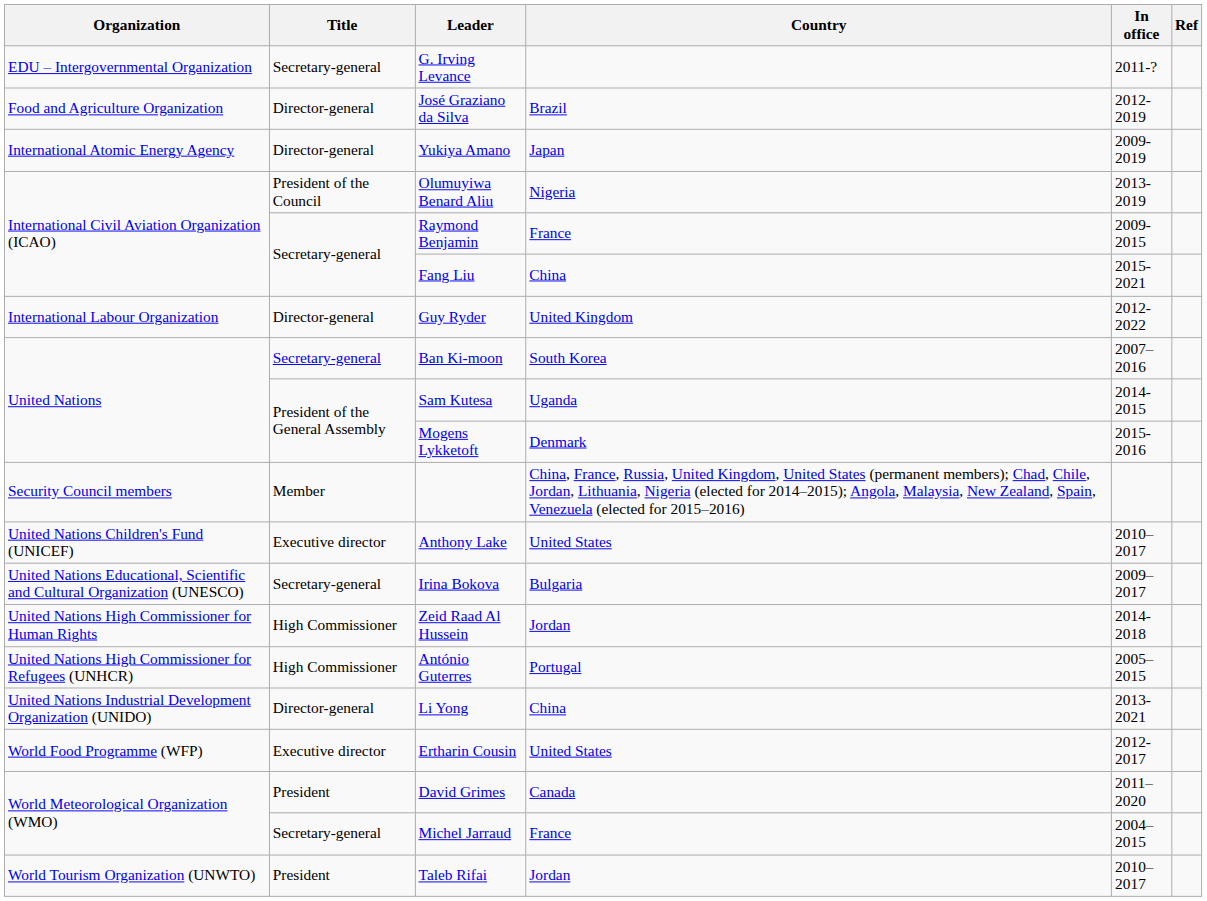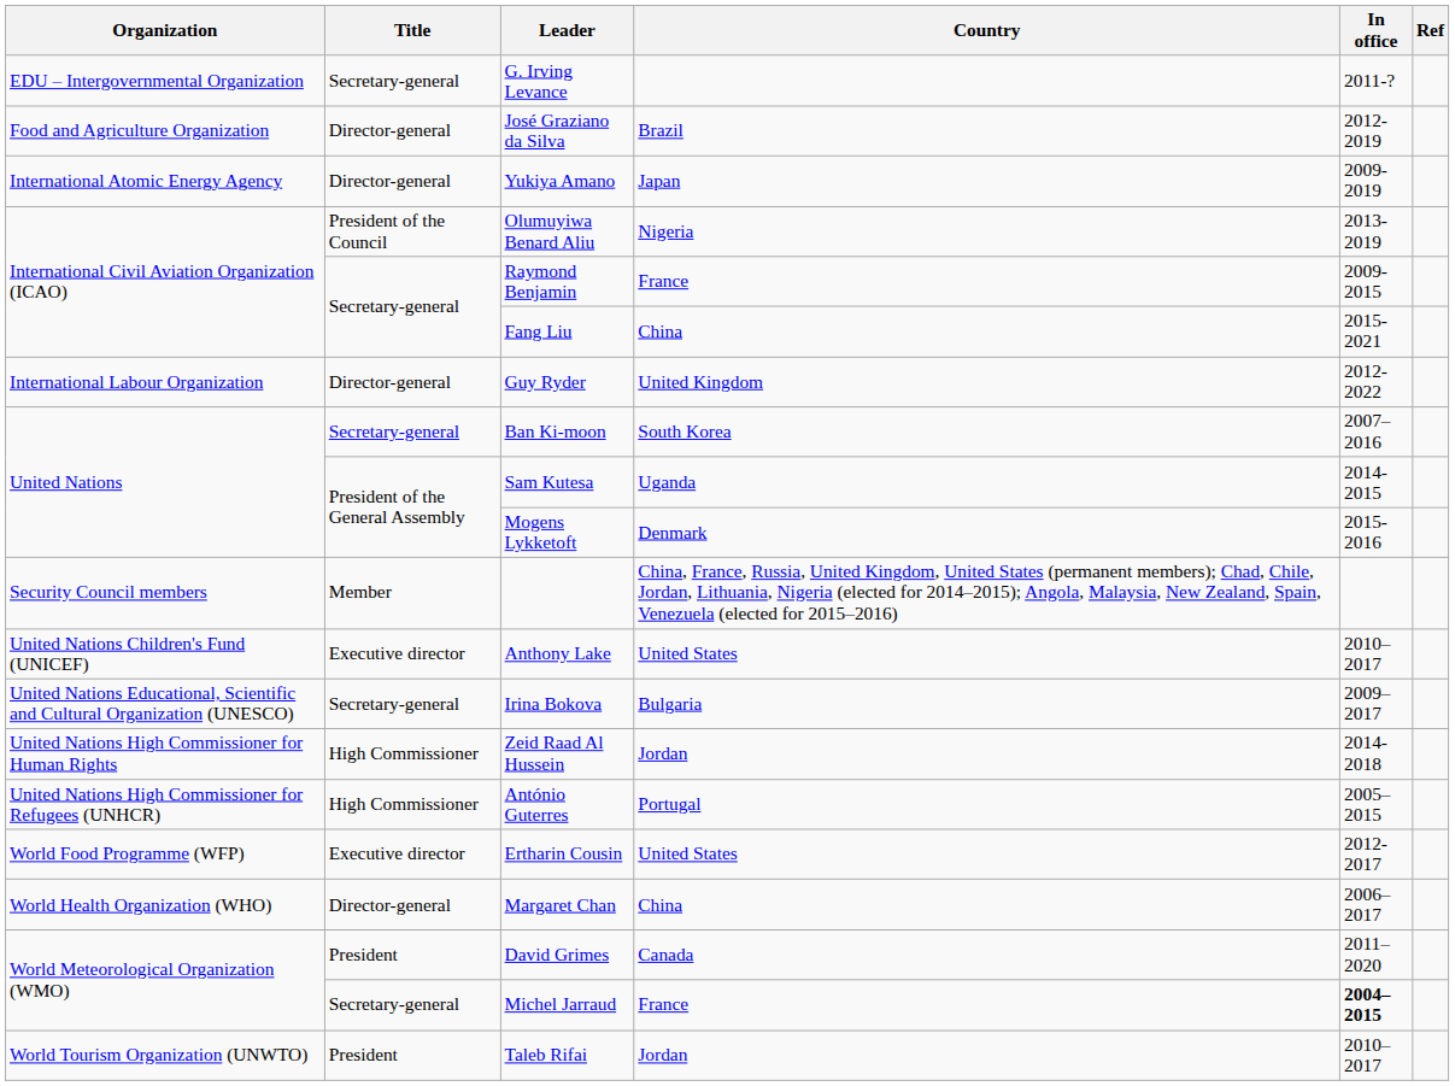- row: United Nations Industrial Development Organization (UNIDO) | Director-general | Li Yong | China | 2013-2021
+ row: World Health Organization (WHO) | Director-general | Margaret Chan | China | 2006–2017
Michel Jarraud | In office: normal -> bold
